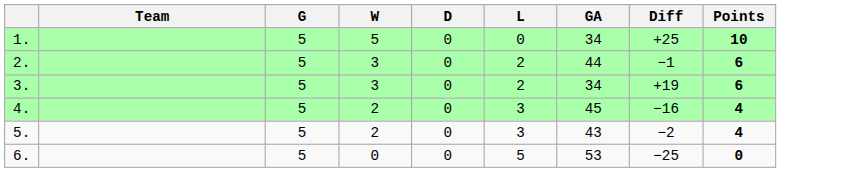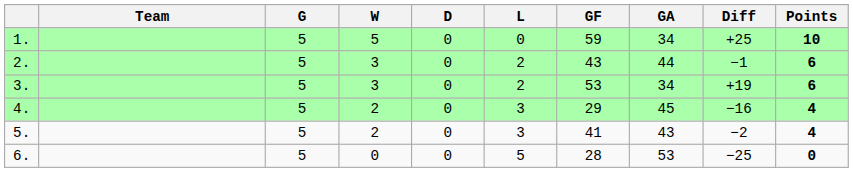+ column: GF | 59 | 43 | 53 | 29 | 41 | 28
